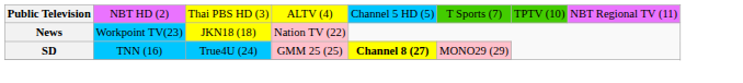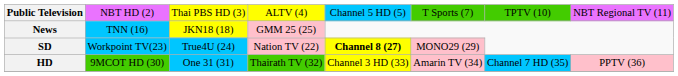News | column 2: Workpoint TV(23) -> TNN (16)
News | column 4: Nation TV (22) -> GMM 25 (25)
SD | column 2: TNN (16) -> Workpoint TV(23)
SD | column 4: GMM 25 (25) -> Nation TV (22)
+ row: HD | 9MCOT HD (30) | One 31 (31) | Thairath TV (32) | Channel 3 HD (33) | Amarin TV (34) | Channel 7 HD (35) | PPTV (36)
